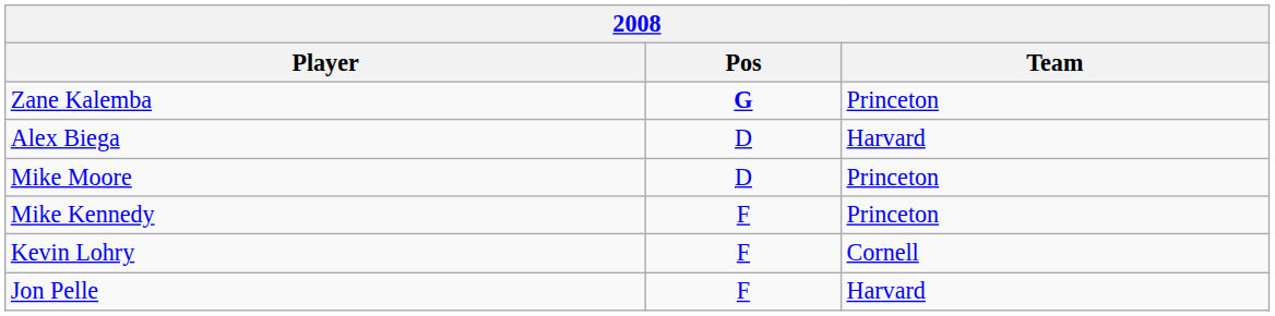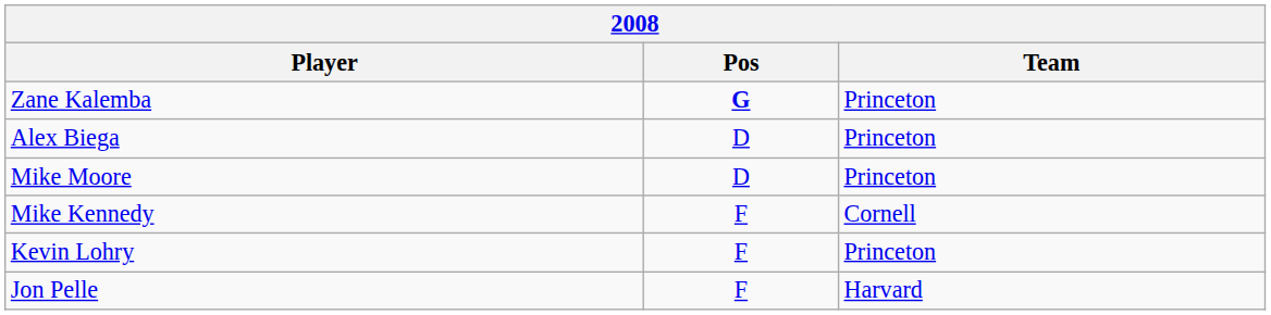Alex Biega | Team: Harvard -> Princeton
Mike Kennedy | Team: Princeton -> Cornell
Kevin Lohry | Team: Cornell -> Princeton
